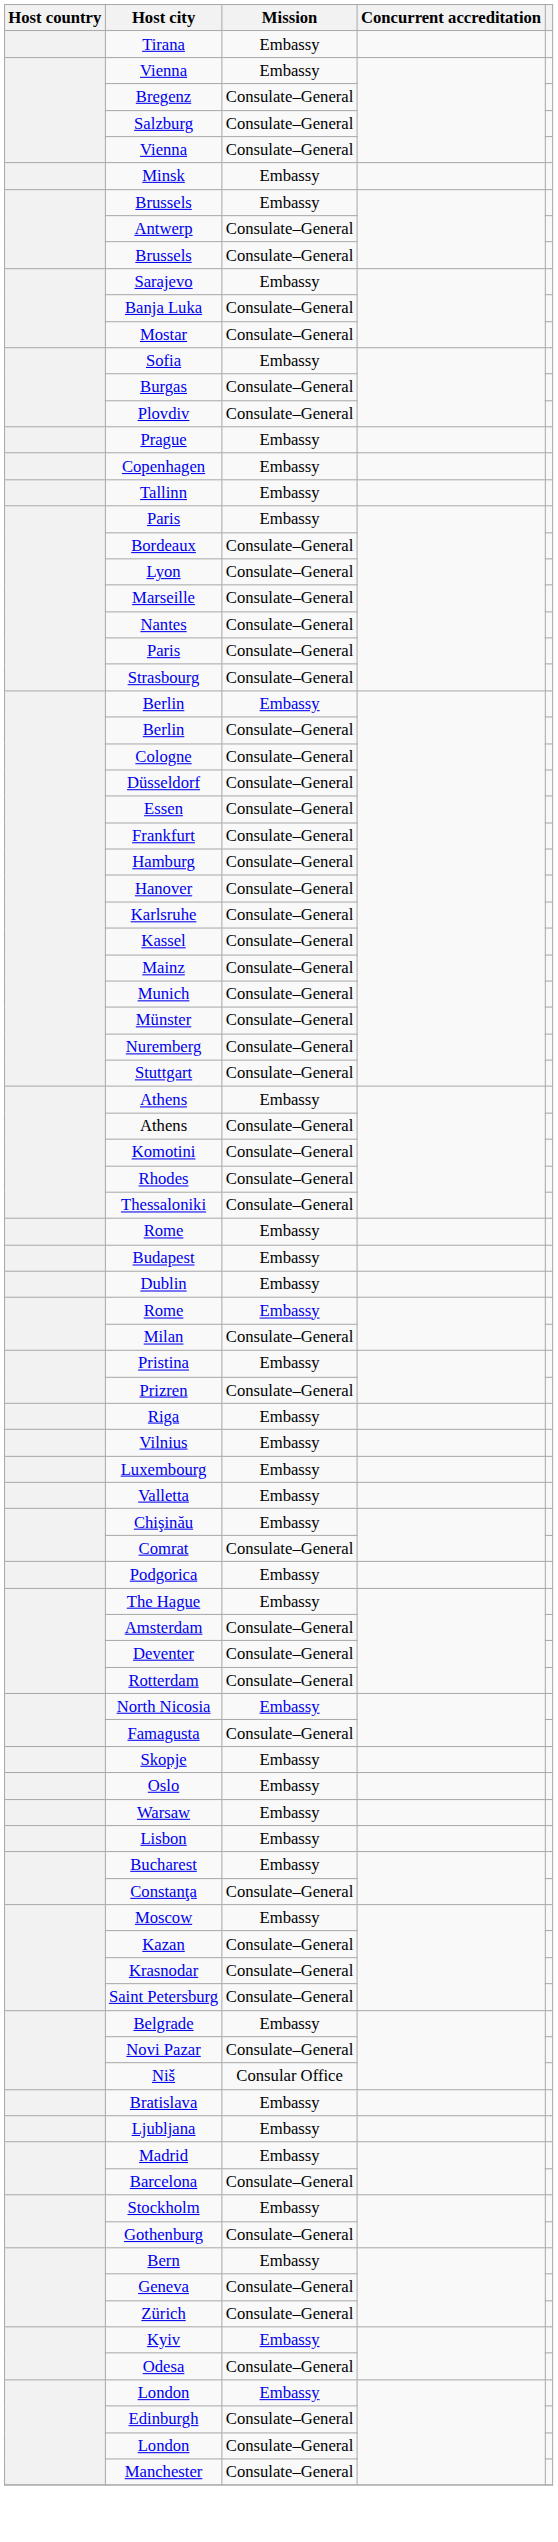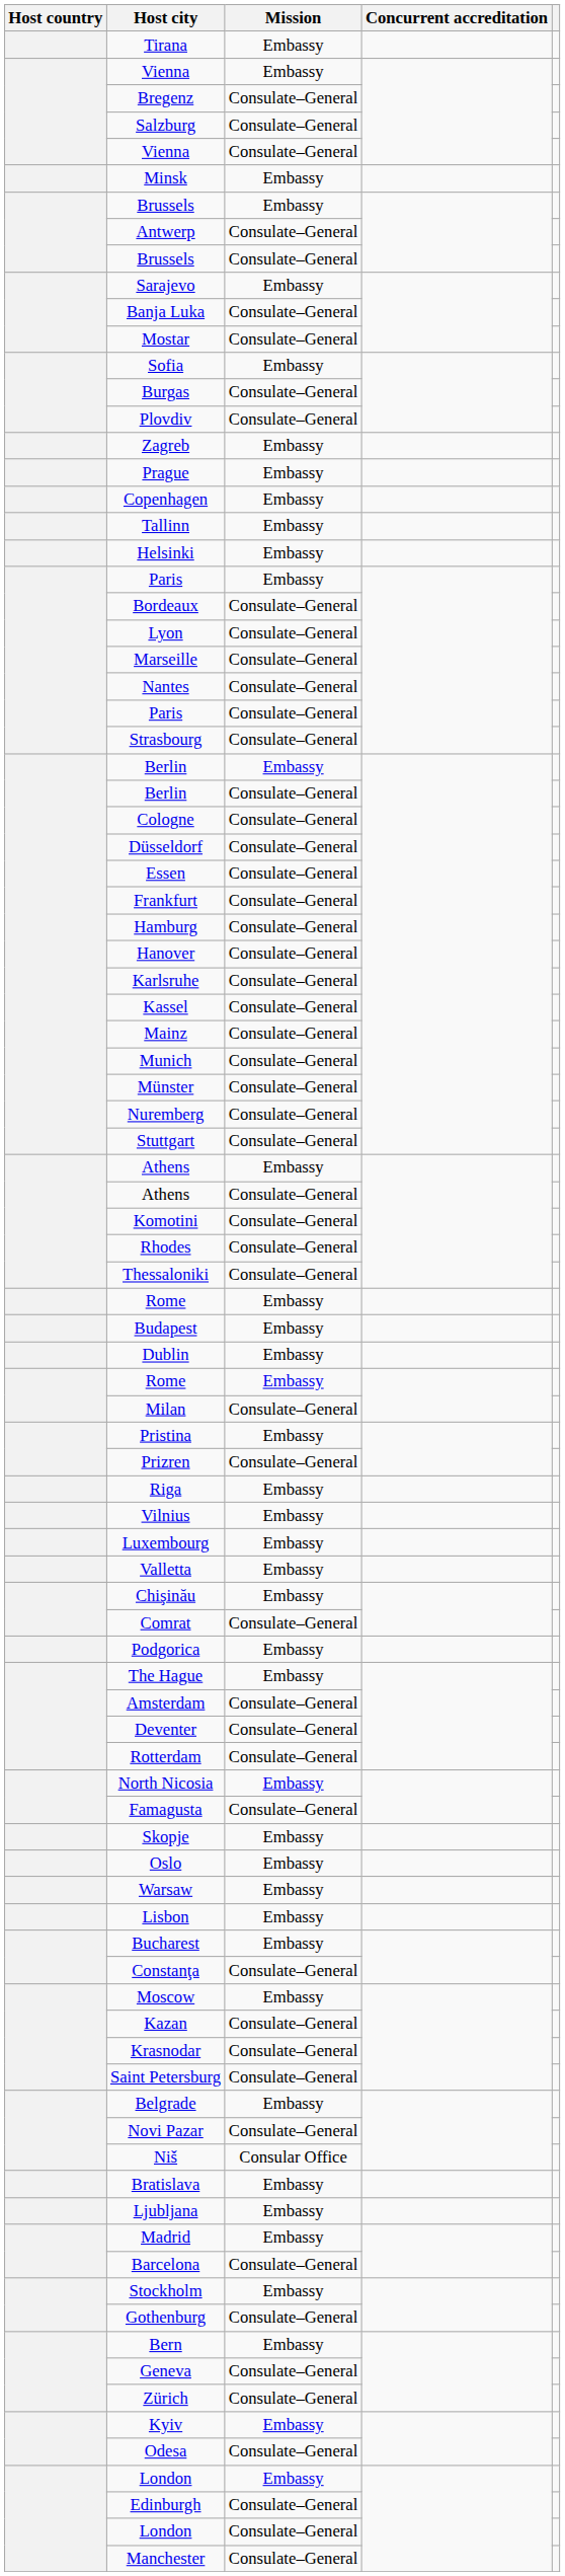+ row: Zagreb | Embassy
+ row: Helsinki | Embassy
